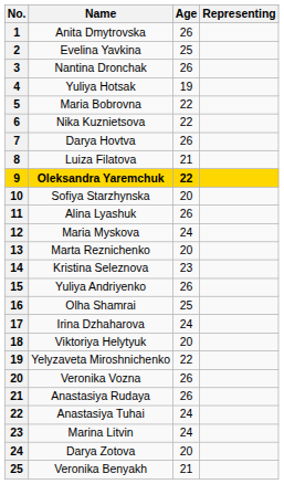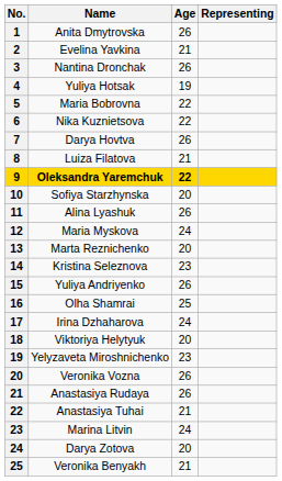Evelina Yavkina | Age: 25 -> 21
Yelyzaveta Miroshnichenko | Age: 22 -> 23
Anastasiya Tuhai | Age: 24 -> 21
